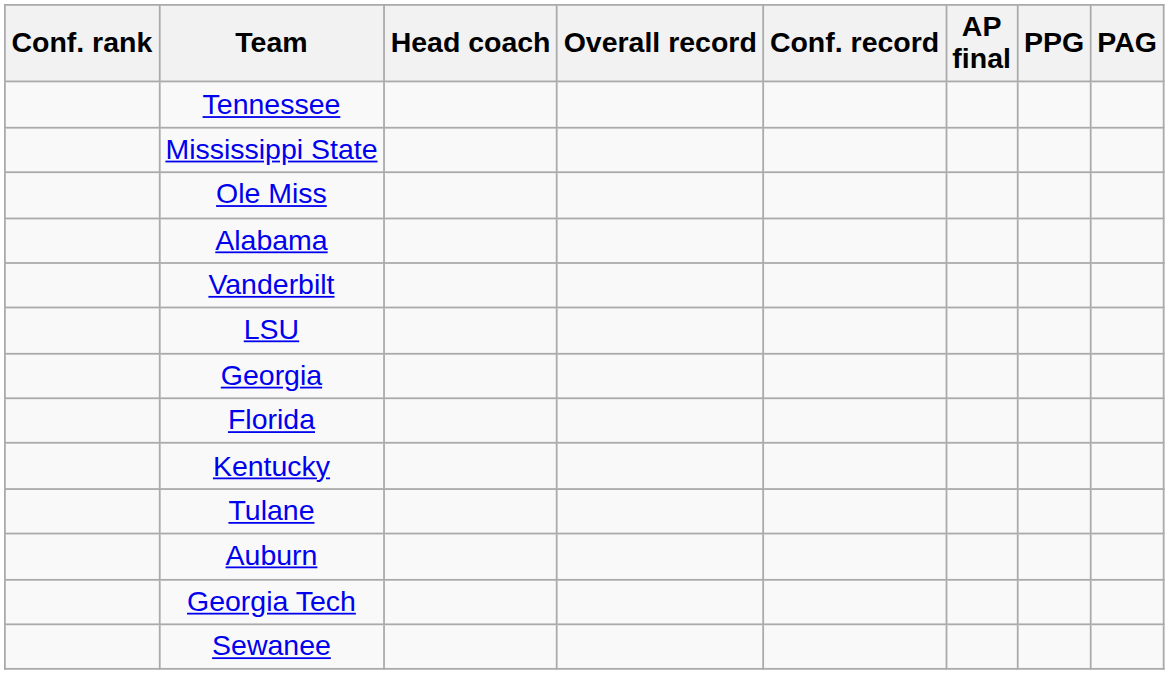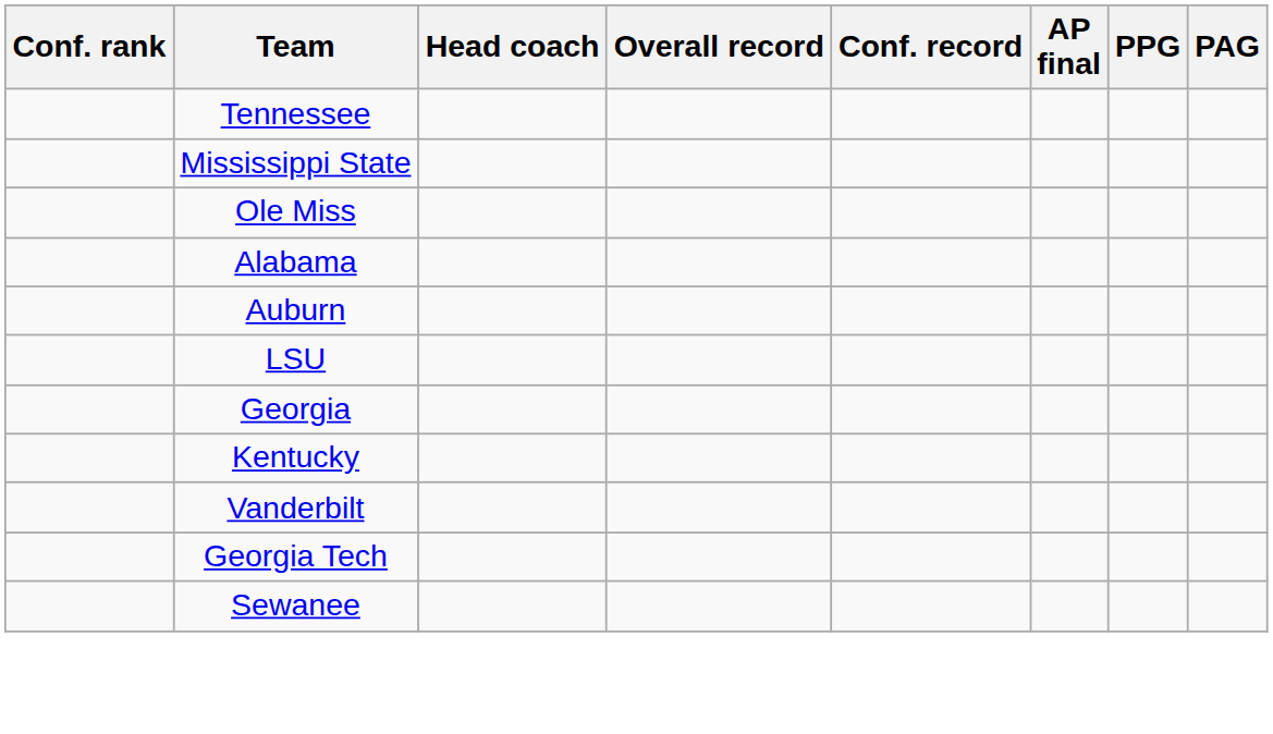rows swapped: Auburn <-> Vanderbilt
- row: Florida
- row: Tulane
